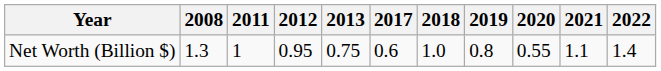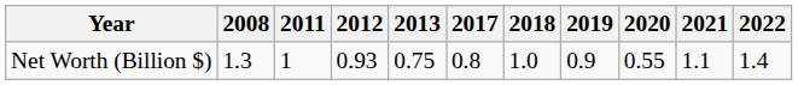Net Worth (Billion $) | 2012: 0.95 -> 0.93
Net Worth (Billion $) | 2017: 0.6 -> 0.8
Net Worth (Billion $) | 2019: 0.8 -> 0.9
